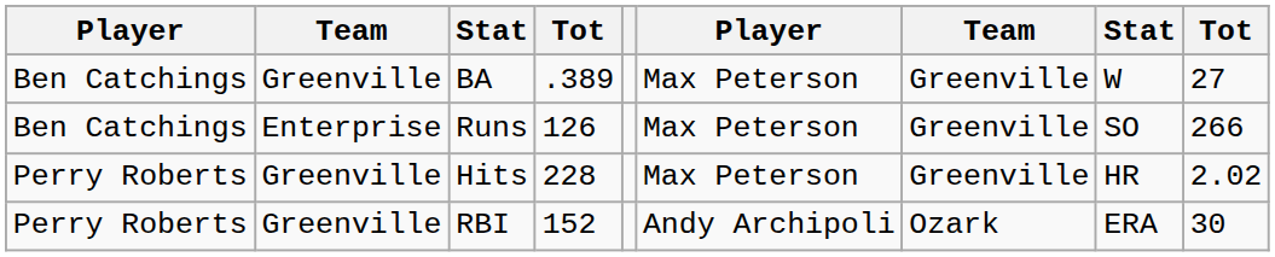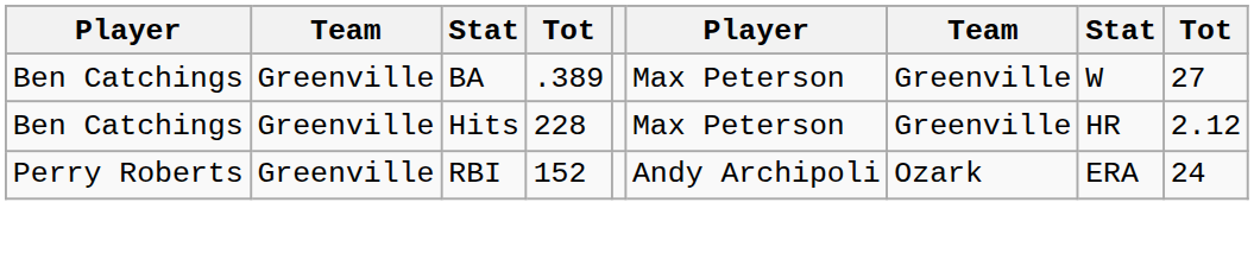- row: Ben Catchings | Enterprise | Runs | 126 | Max Peterson | Greenville | SO | 266
Hits | column 1: Perry Roberts -> Ben Catchings
Hits | column 9: 2.02 -> 2.12
RBI | column 9: 30 -> 24
